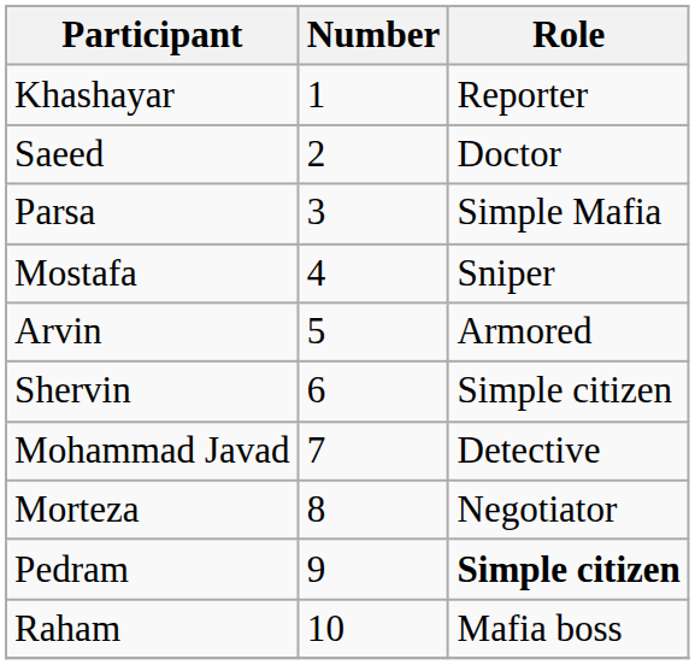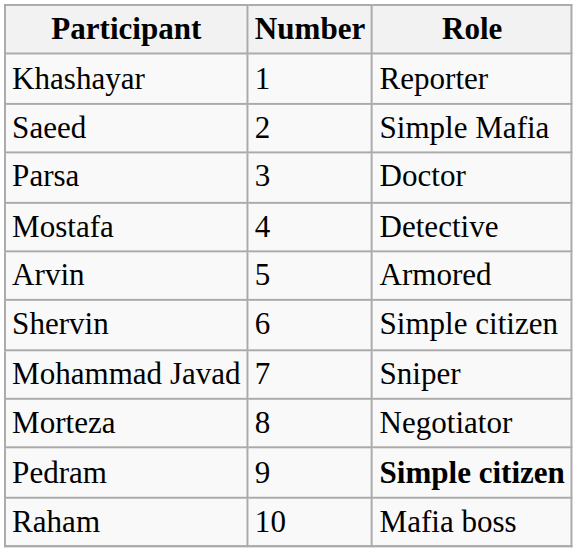Saeed | Role: Doctor -> Simple Mafia
Parsa | Role: Simple Mafia -> Doctor
Mostafa | Role: Sniper -> Detective
Mohammad Javad | Role: Detective -> Sniper
